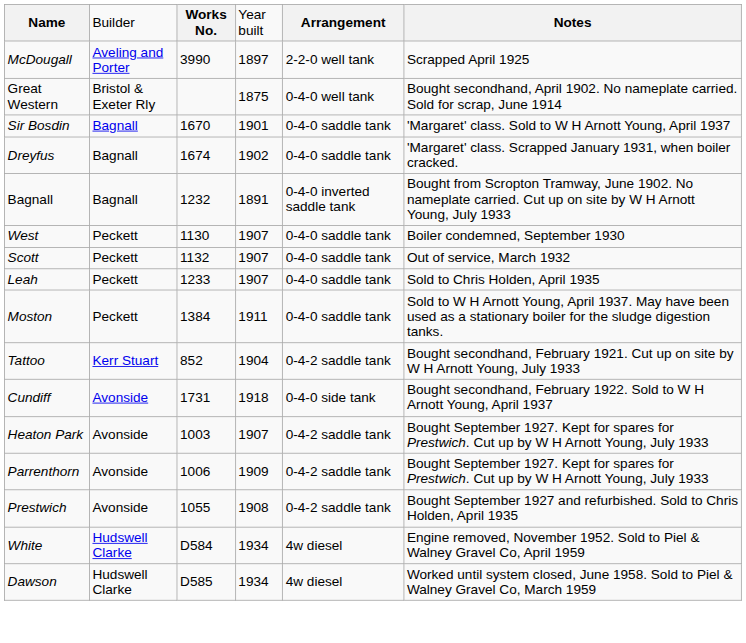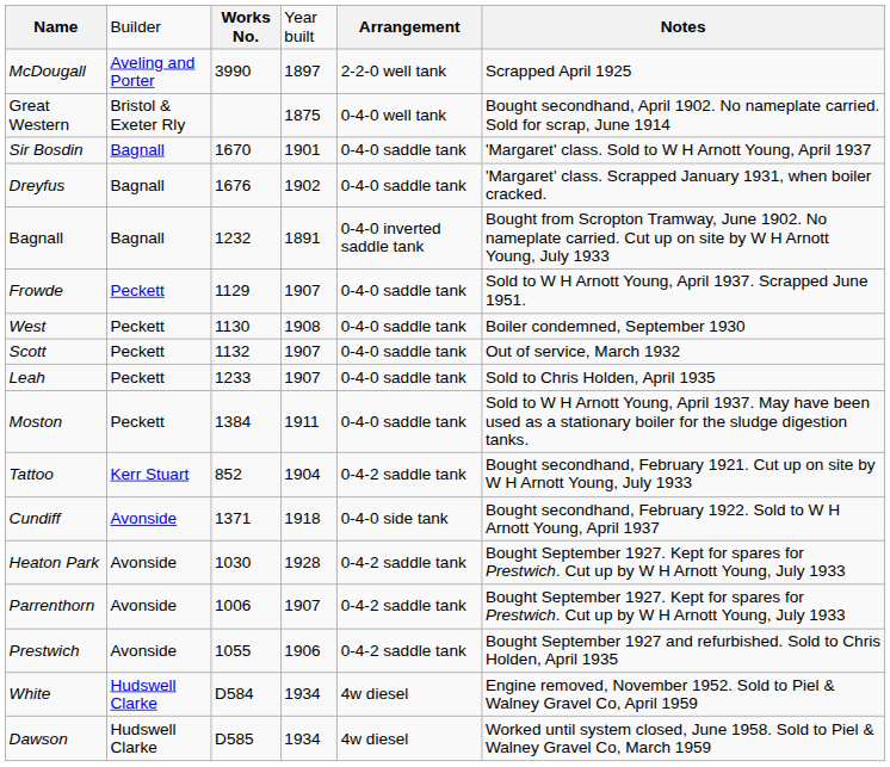Dreyfus | column 3: 1674 -> 1676
+ row: Frowde | Peckett | 1129 | 1907 | 0-4-0 saddle tank | Sold to W H Arnott Young, April 1937. Scrapped June 1951.
West | column 4: 1907 -> 1908
Cundiff | column 3: 1731 -> 1371
Heaton Park | column 3: 1003 -> 1030
Heaton Park | column 4: 1907 -> 1928
Parrenthorn | column 4: 1909 -> 1907
Prestwich | column 4: 1908 -> 1906
